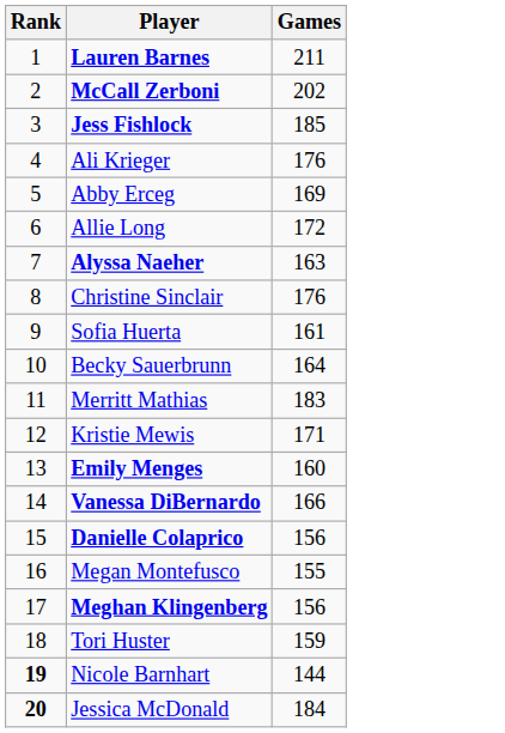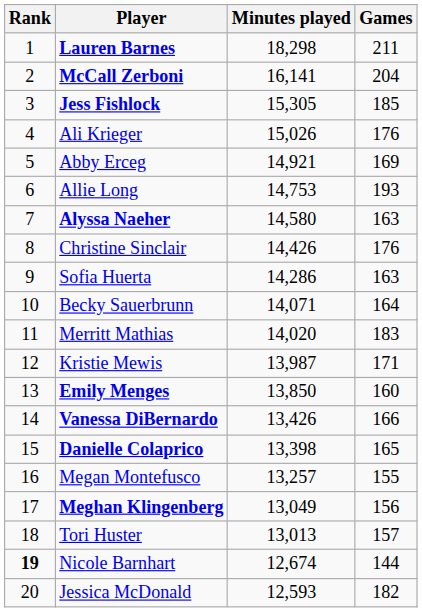+ column: Minutes played | 18,298 | 16,141 | 15,305 | 15,026 | 14,921 | 14,753 | 14,580 | 14,426 | 14,286 | 14,071 | 14,020 | 13,987 | 13,850 | 13,426 | 13,398 | 13,257 | 13,049 | 13,013 | 12,674 | 12,593
McCall Zerboni | Games: 202 -> 204
Allie Long | Games: 172 -> 193
Sofia Huerta | Games: 161 -> 163
Danielle Colaprico | Games: 156 -> 165
Tori Huster | Games: 159 -> 157
Jessica McDonald | Rank: bold -> normal
Jessica McDonald | Games: 184 -> 182
